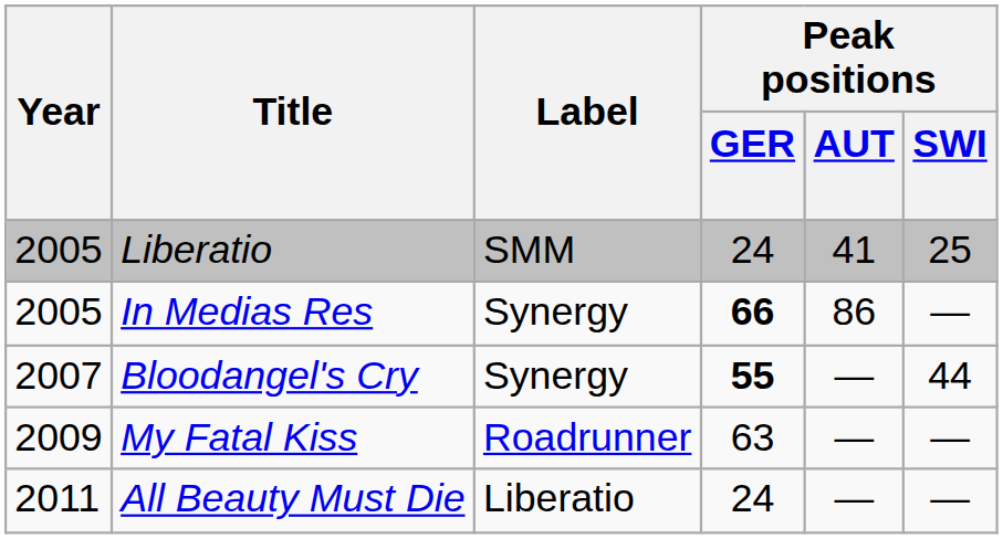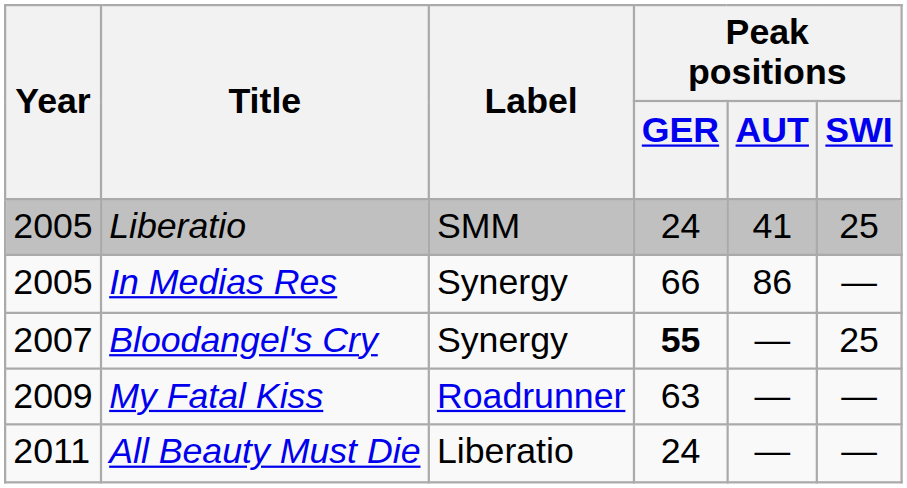In Medias Res | Peak positions / GER: bold -> normal
Bloodangel's Cry | Peak positions / SWI: 44 -> 25
